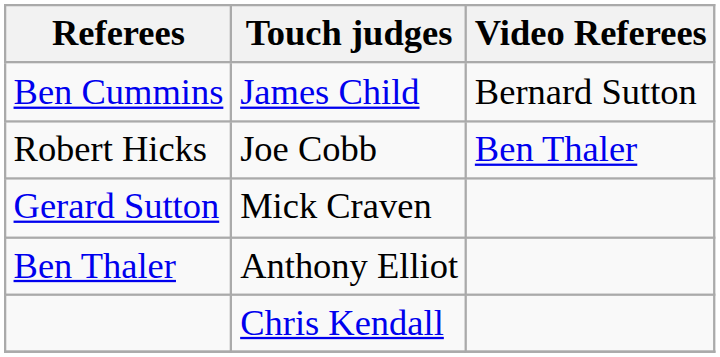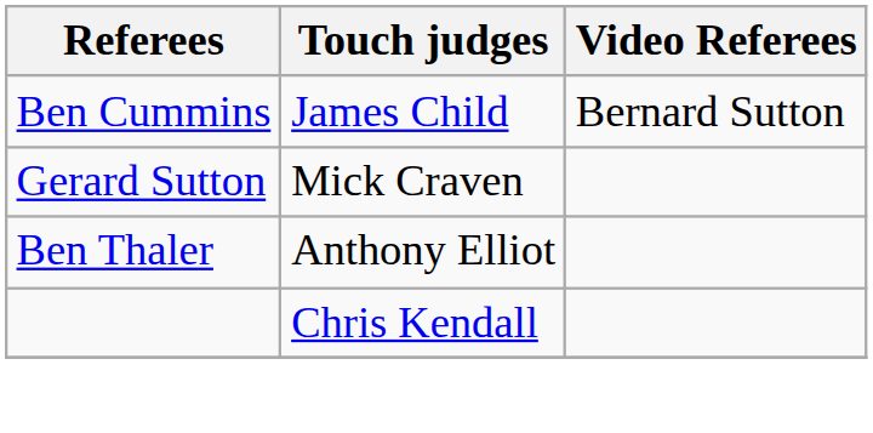- row: Robert Hicks | Joe Cobb | Ben Thaler
